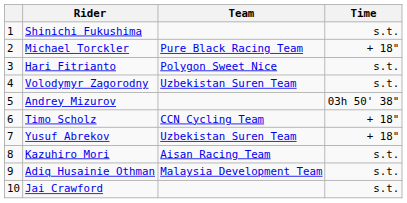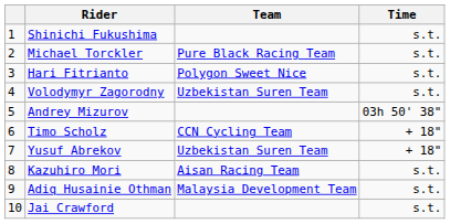Michael Torckler | Time: + 18" -> s.t.
